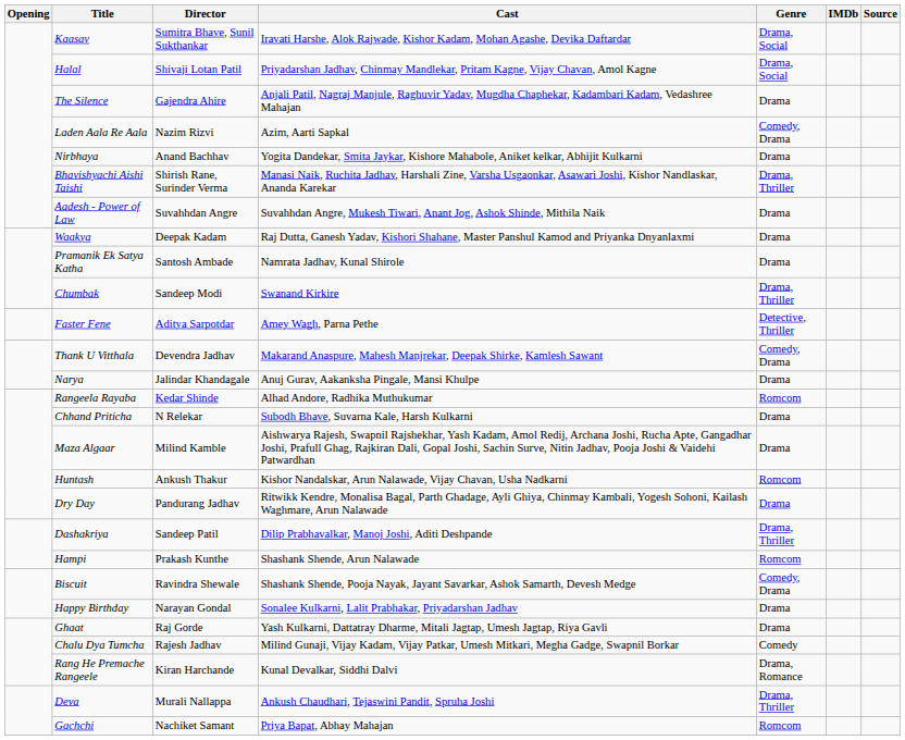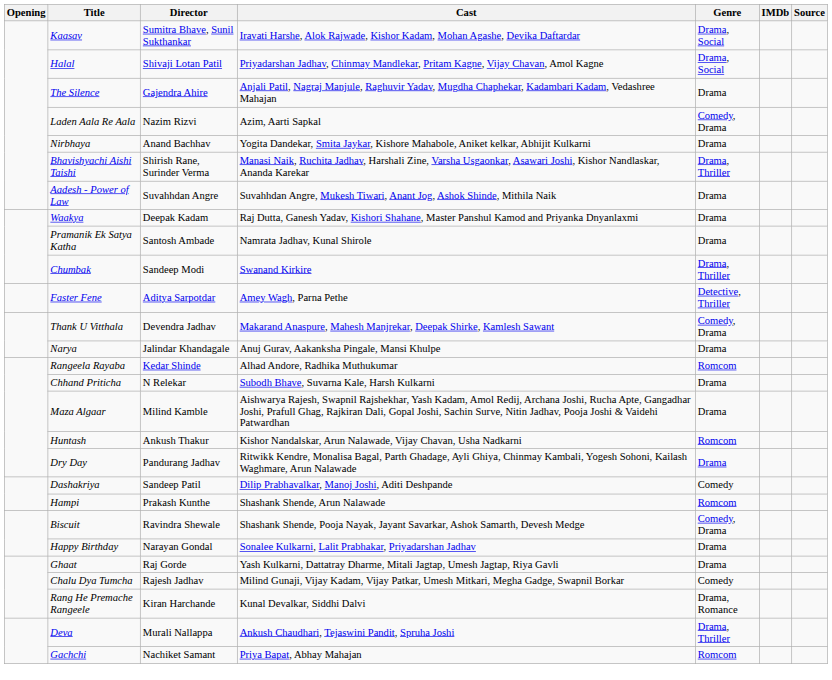Dashakriya | Genre: Drama, Thriller -> Comedy
